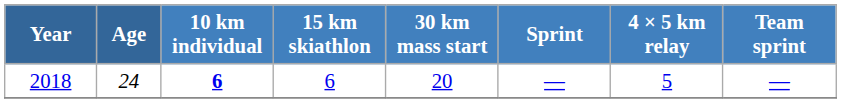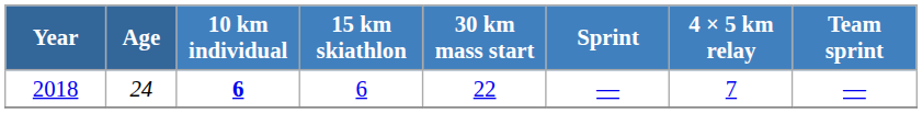2018 | 30 km mass start: 20 -> 22
2018 | 4 × 5 km relay: 5 -> 7
